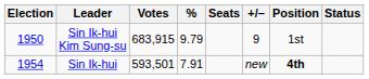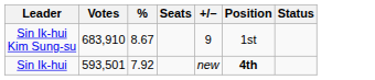- column: Election | 1950 | 1954
Sin Ik-hui Kim Sung-su | Votes: 683,915 -> 683,910
Sin Ik-hui Kim Sung-su | %: 9.79 -> 8.67
Sin Ik-hui | %: 7.91 -> 7.92
